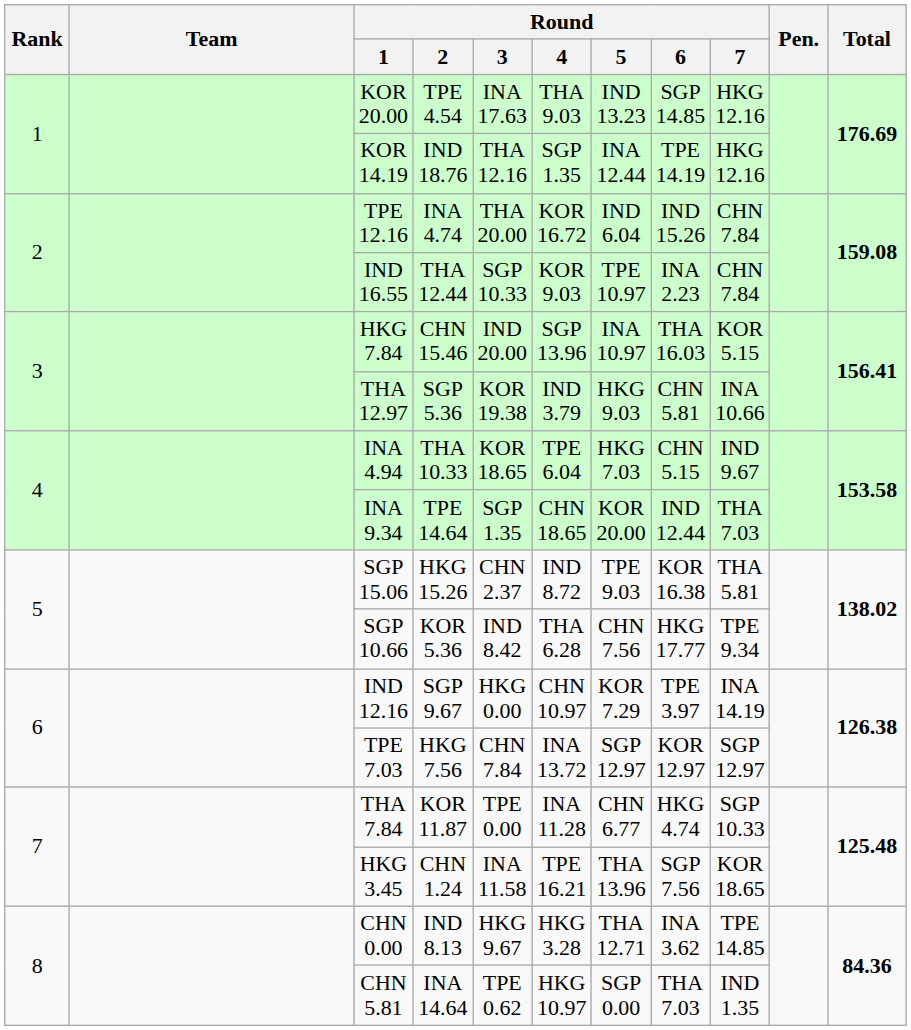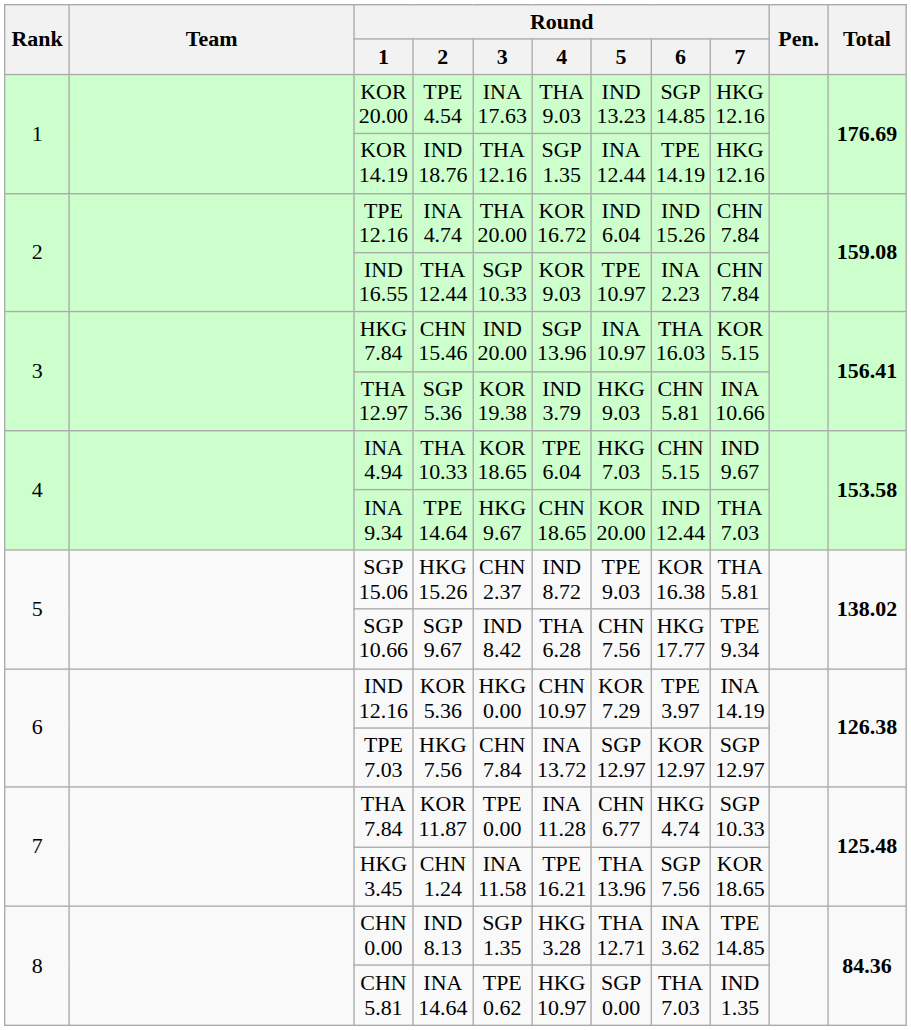INA 9.34 | Round / 3: SGP 1.35 -> HKG 9.67
SGP 10.66 | Round / 2: KOR 5.36 -> SGP 9.67
IND 12.16 | Round / 2: SGP 9.67 -> KOR 5.36
CHN 0.00 | Round / 3: HKG 9.67 -> SGP 1.35
